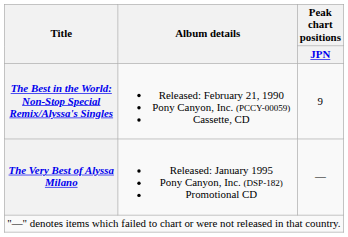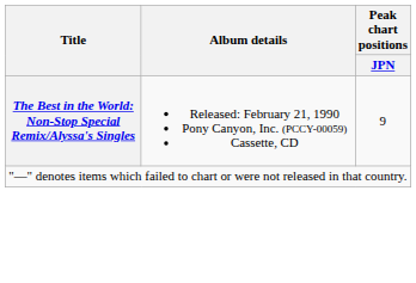- row: The Very Best of Alyssa Milano | Released: January 1995 Pony Canyon, Inc. (DSP-182) Promotional CD | —
